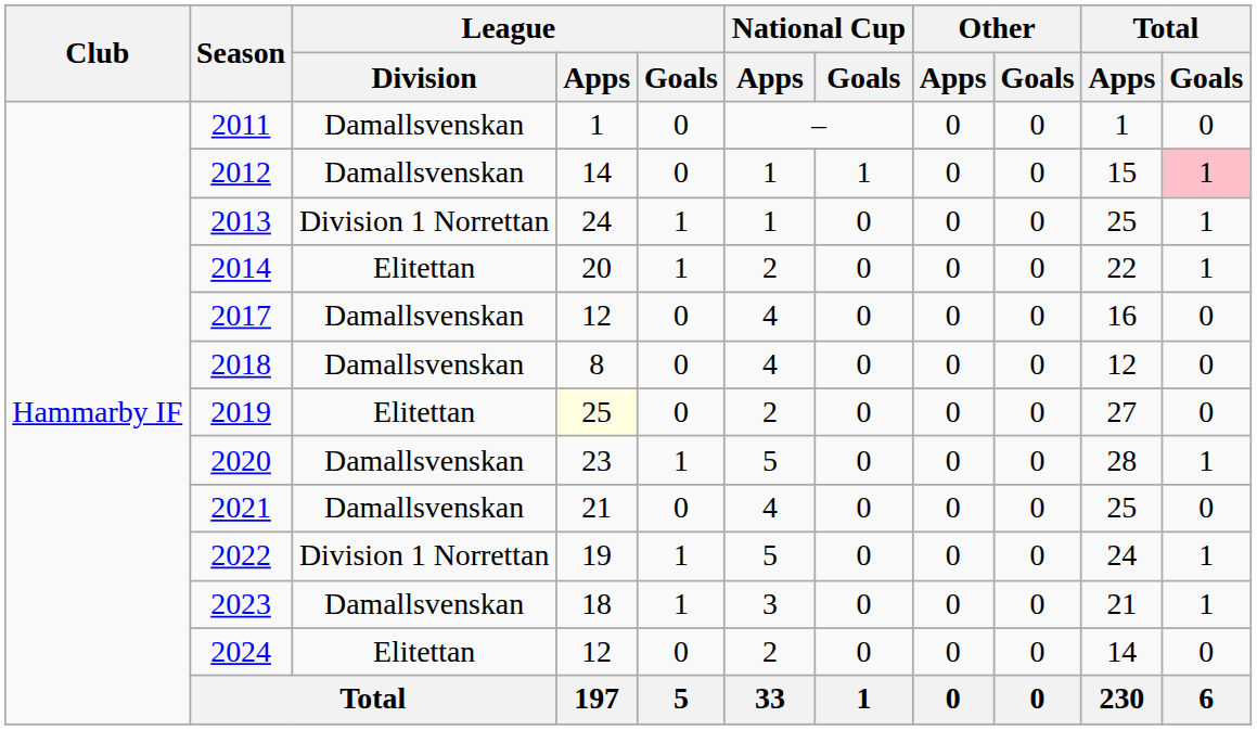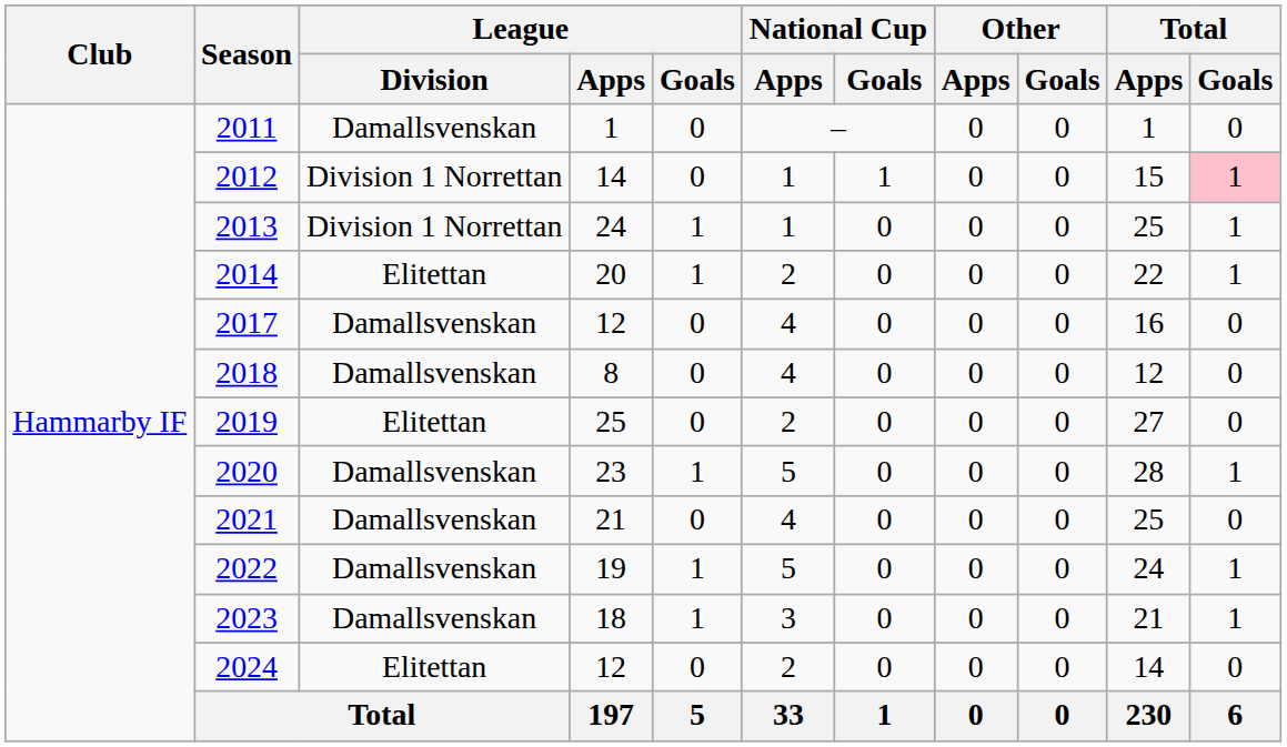2012 | League / Division: Damallsvenskan -> Division 1 Norrettan
2019 | League / Apps: lightyellow background -> no background
2022 | League / Division: Division 1 Norrettan -> Damallsvenskan
